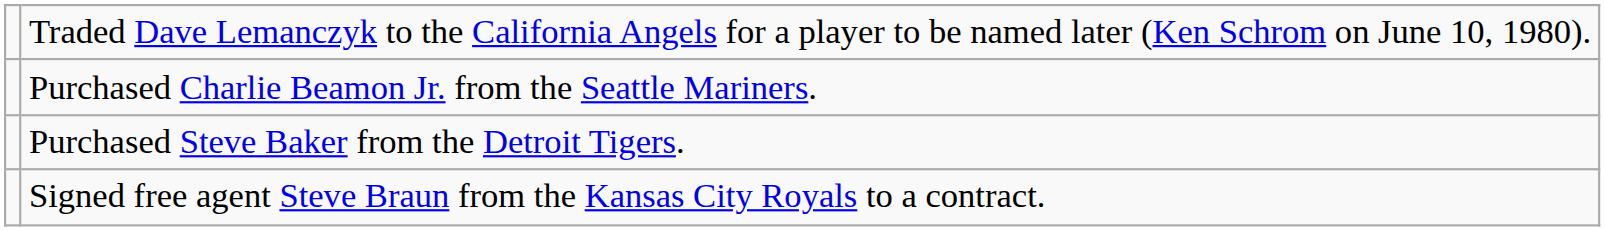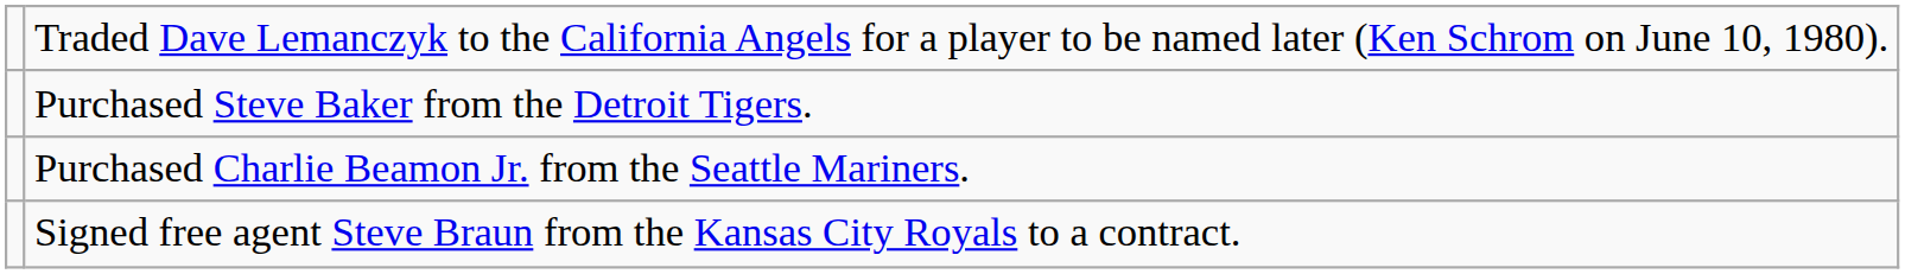rows swapped: Purchased Steve Baker from the Detroit Tigers. <-> Purchased Charlie Beamon Jr. from the Seattle Mariners.
